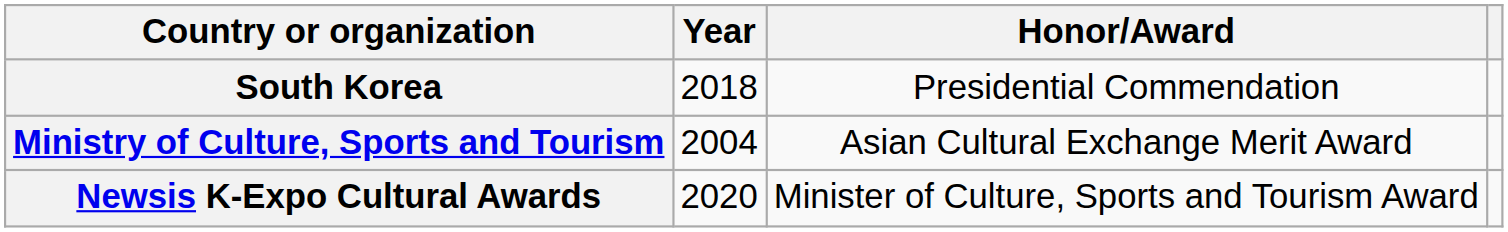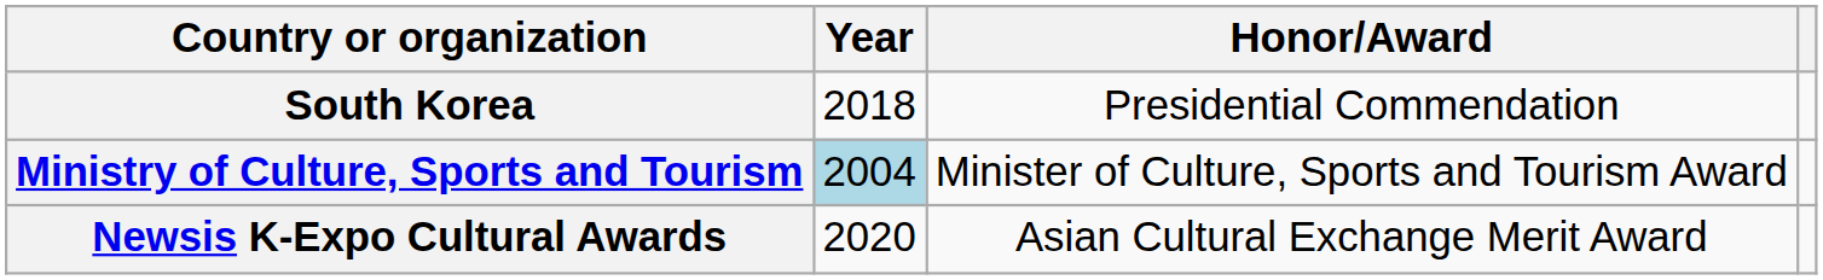Ministry of Culture, Sports and Tourism | Year: no background -> lightblue background
Ministry of Culture, Sports and Tourism | Honor/Award: Asian Cultural Exchange Merit Award -> Minister of Culture, Sports and Tourism Award
Newsis K-Expo Cultural Awards | Honor/Award: Minister of Culture, Sports and Tourism Award -> Asian Cultural Exchange Merit Award
